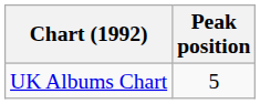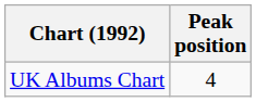UK Albums Chart | Peak position: 5 -> 4
